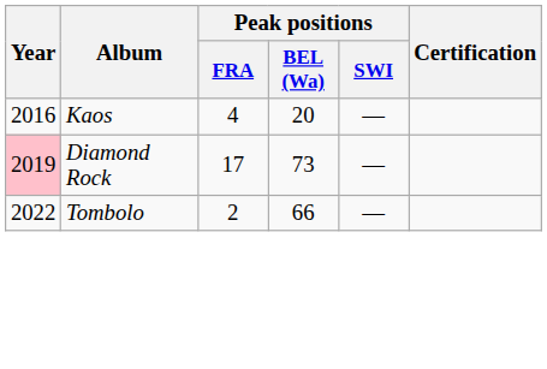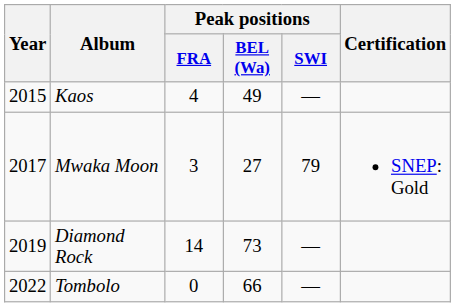Kaos | Year: 2016 -> 2015
Kaos | Peak positions / BEL (Wa): 20 -> 49
+ row: 2017 | Mwaka Moon | 3 | 27 | 79 | SNEP: Gold
Diamond Rock | Year: pink background -> no background
Diamond Rock | Peak positions / FRA: 17 -> 14
Tombolo | Peak positions / FRA: 2 -> 0
